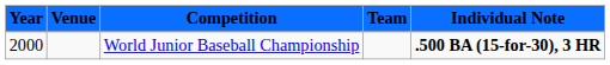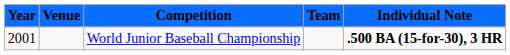World Junior Baseball Championship | Year: 2000 -> 2001
